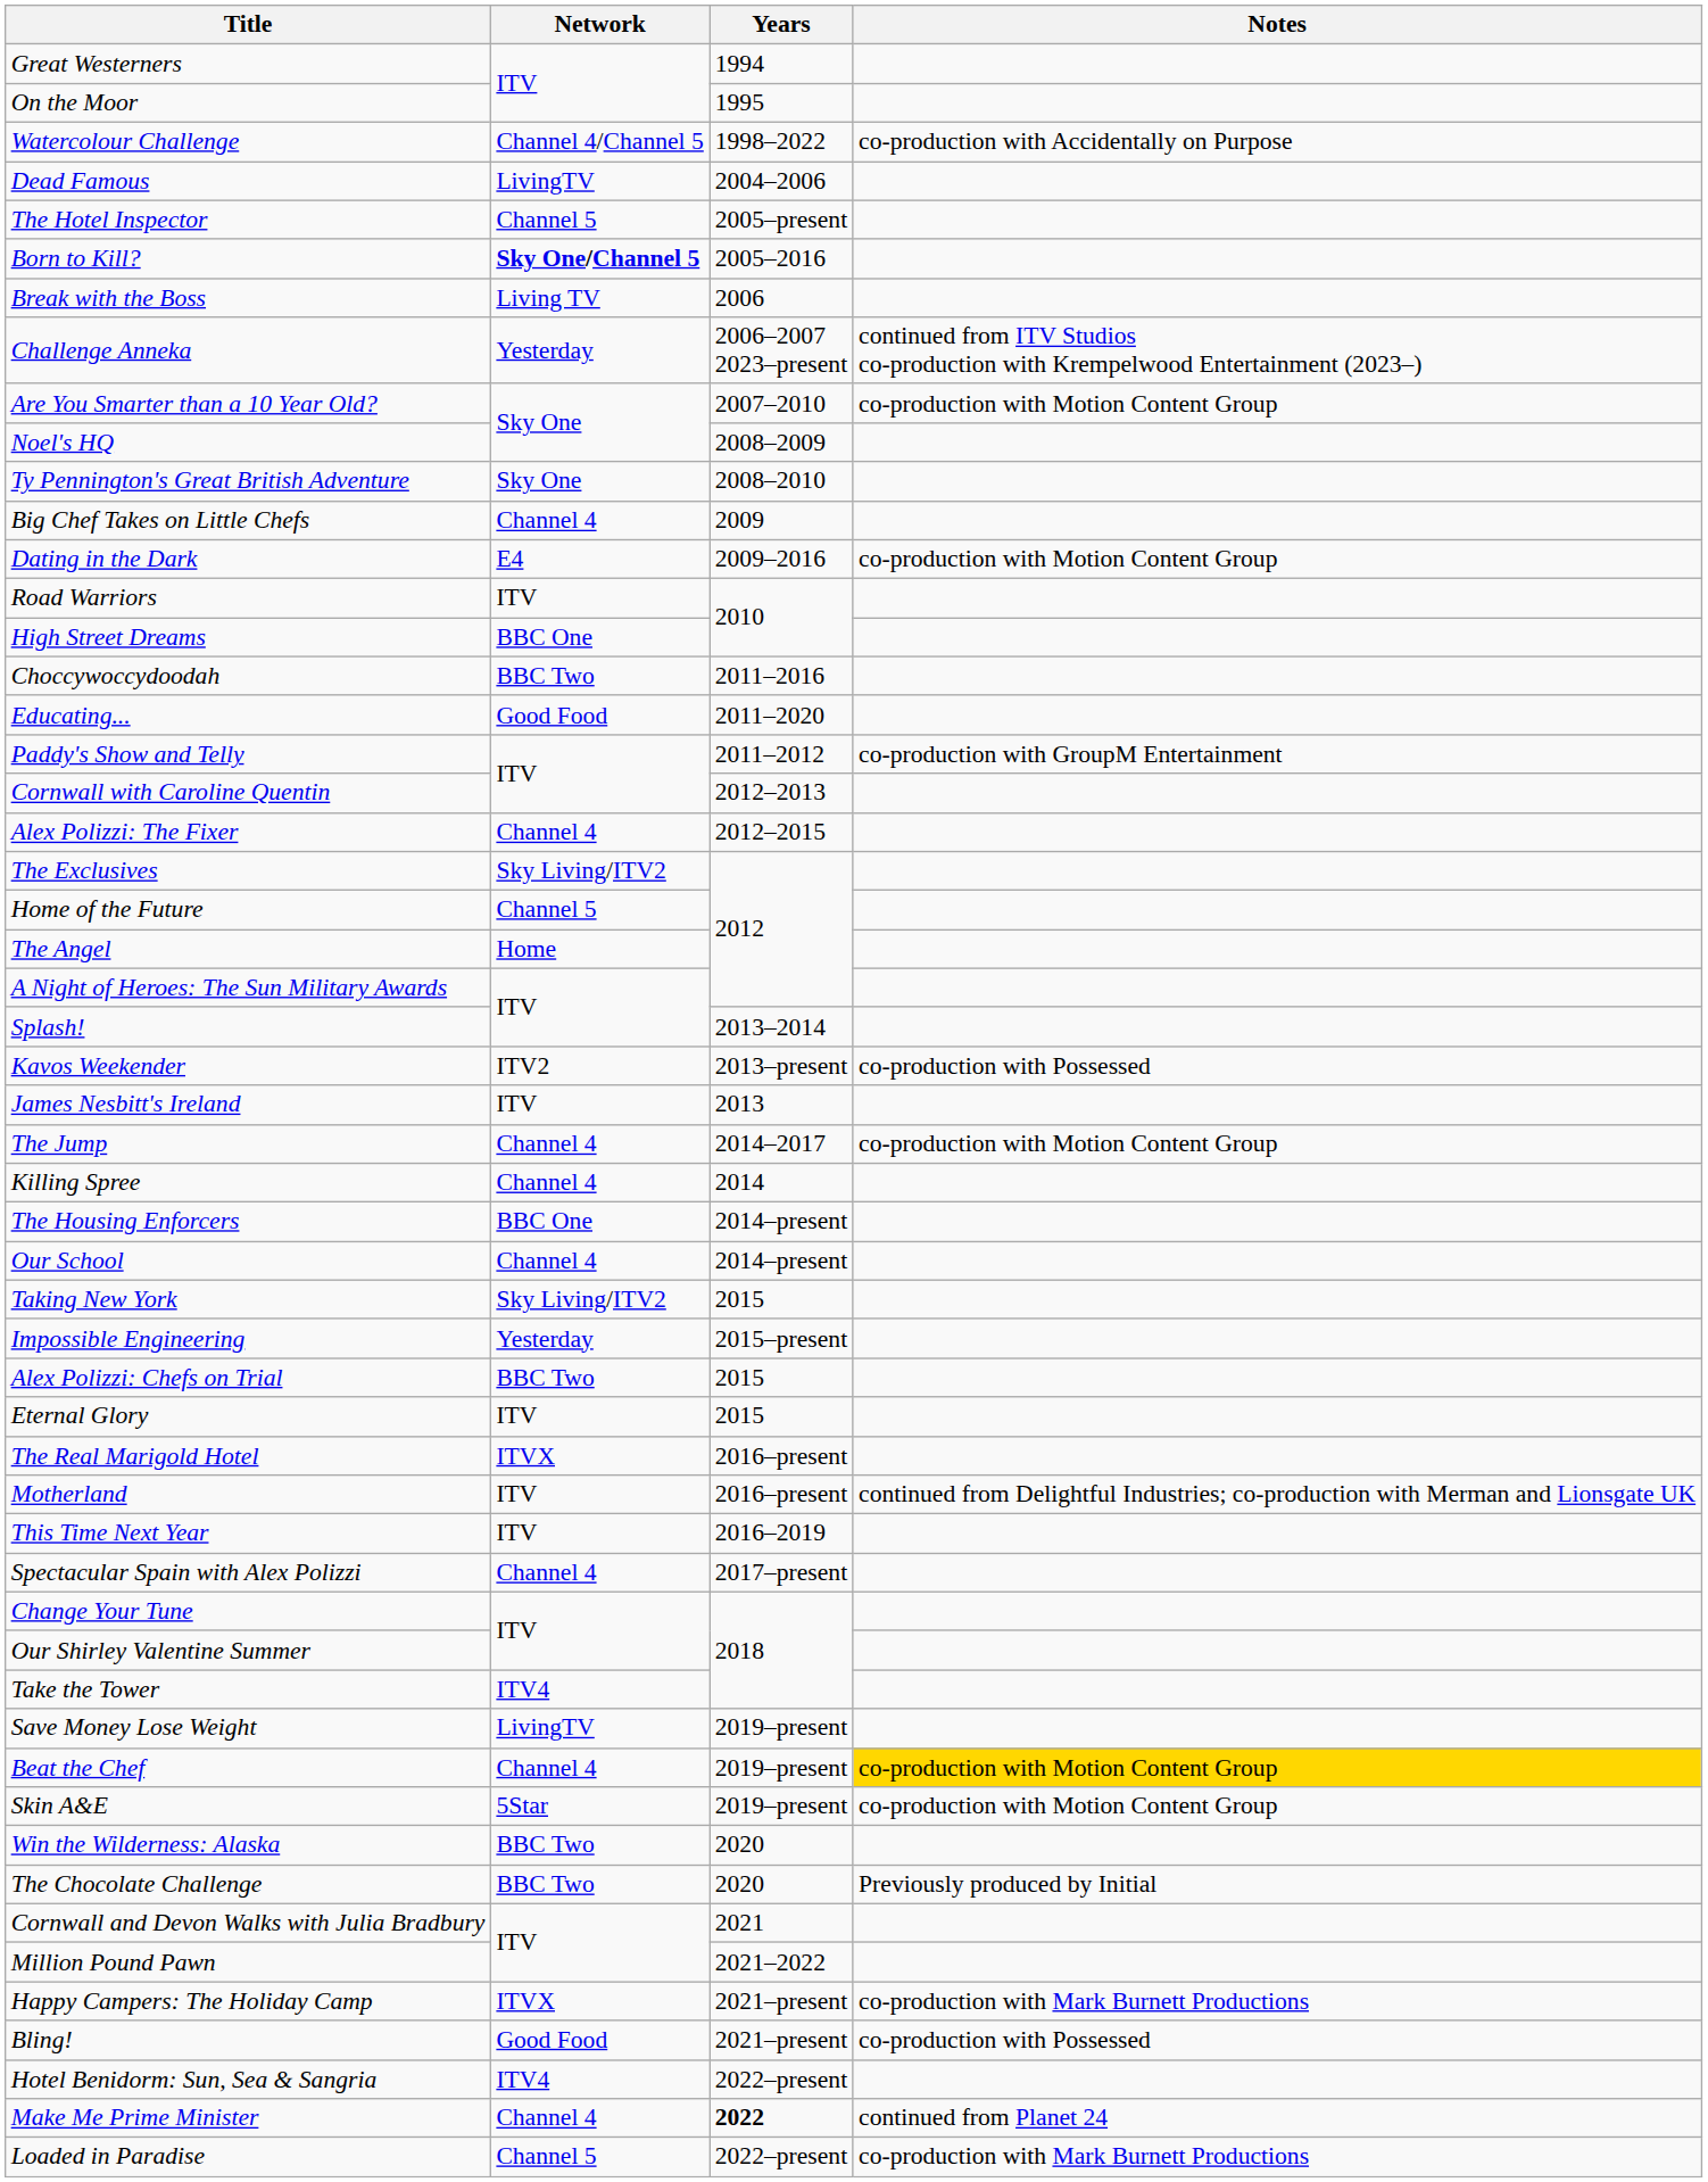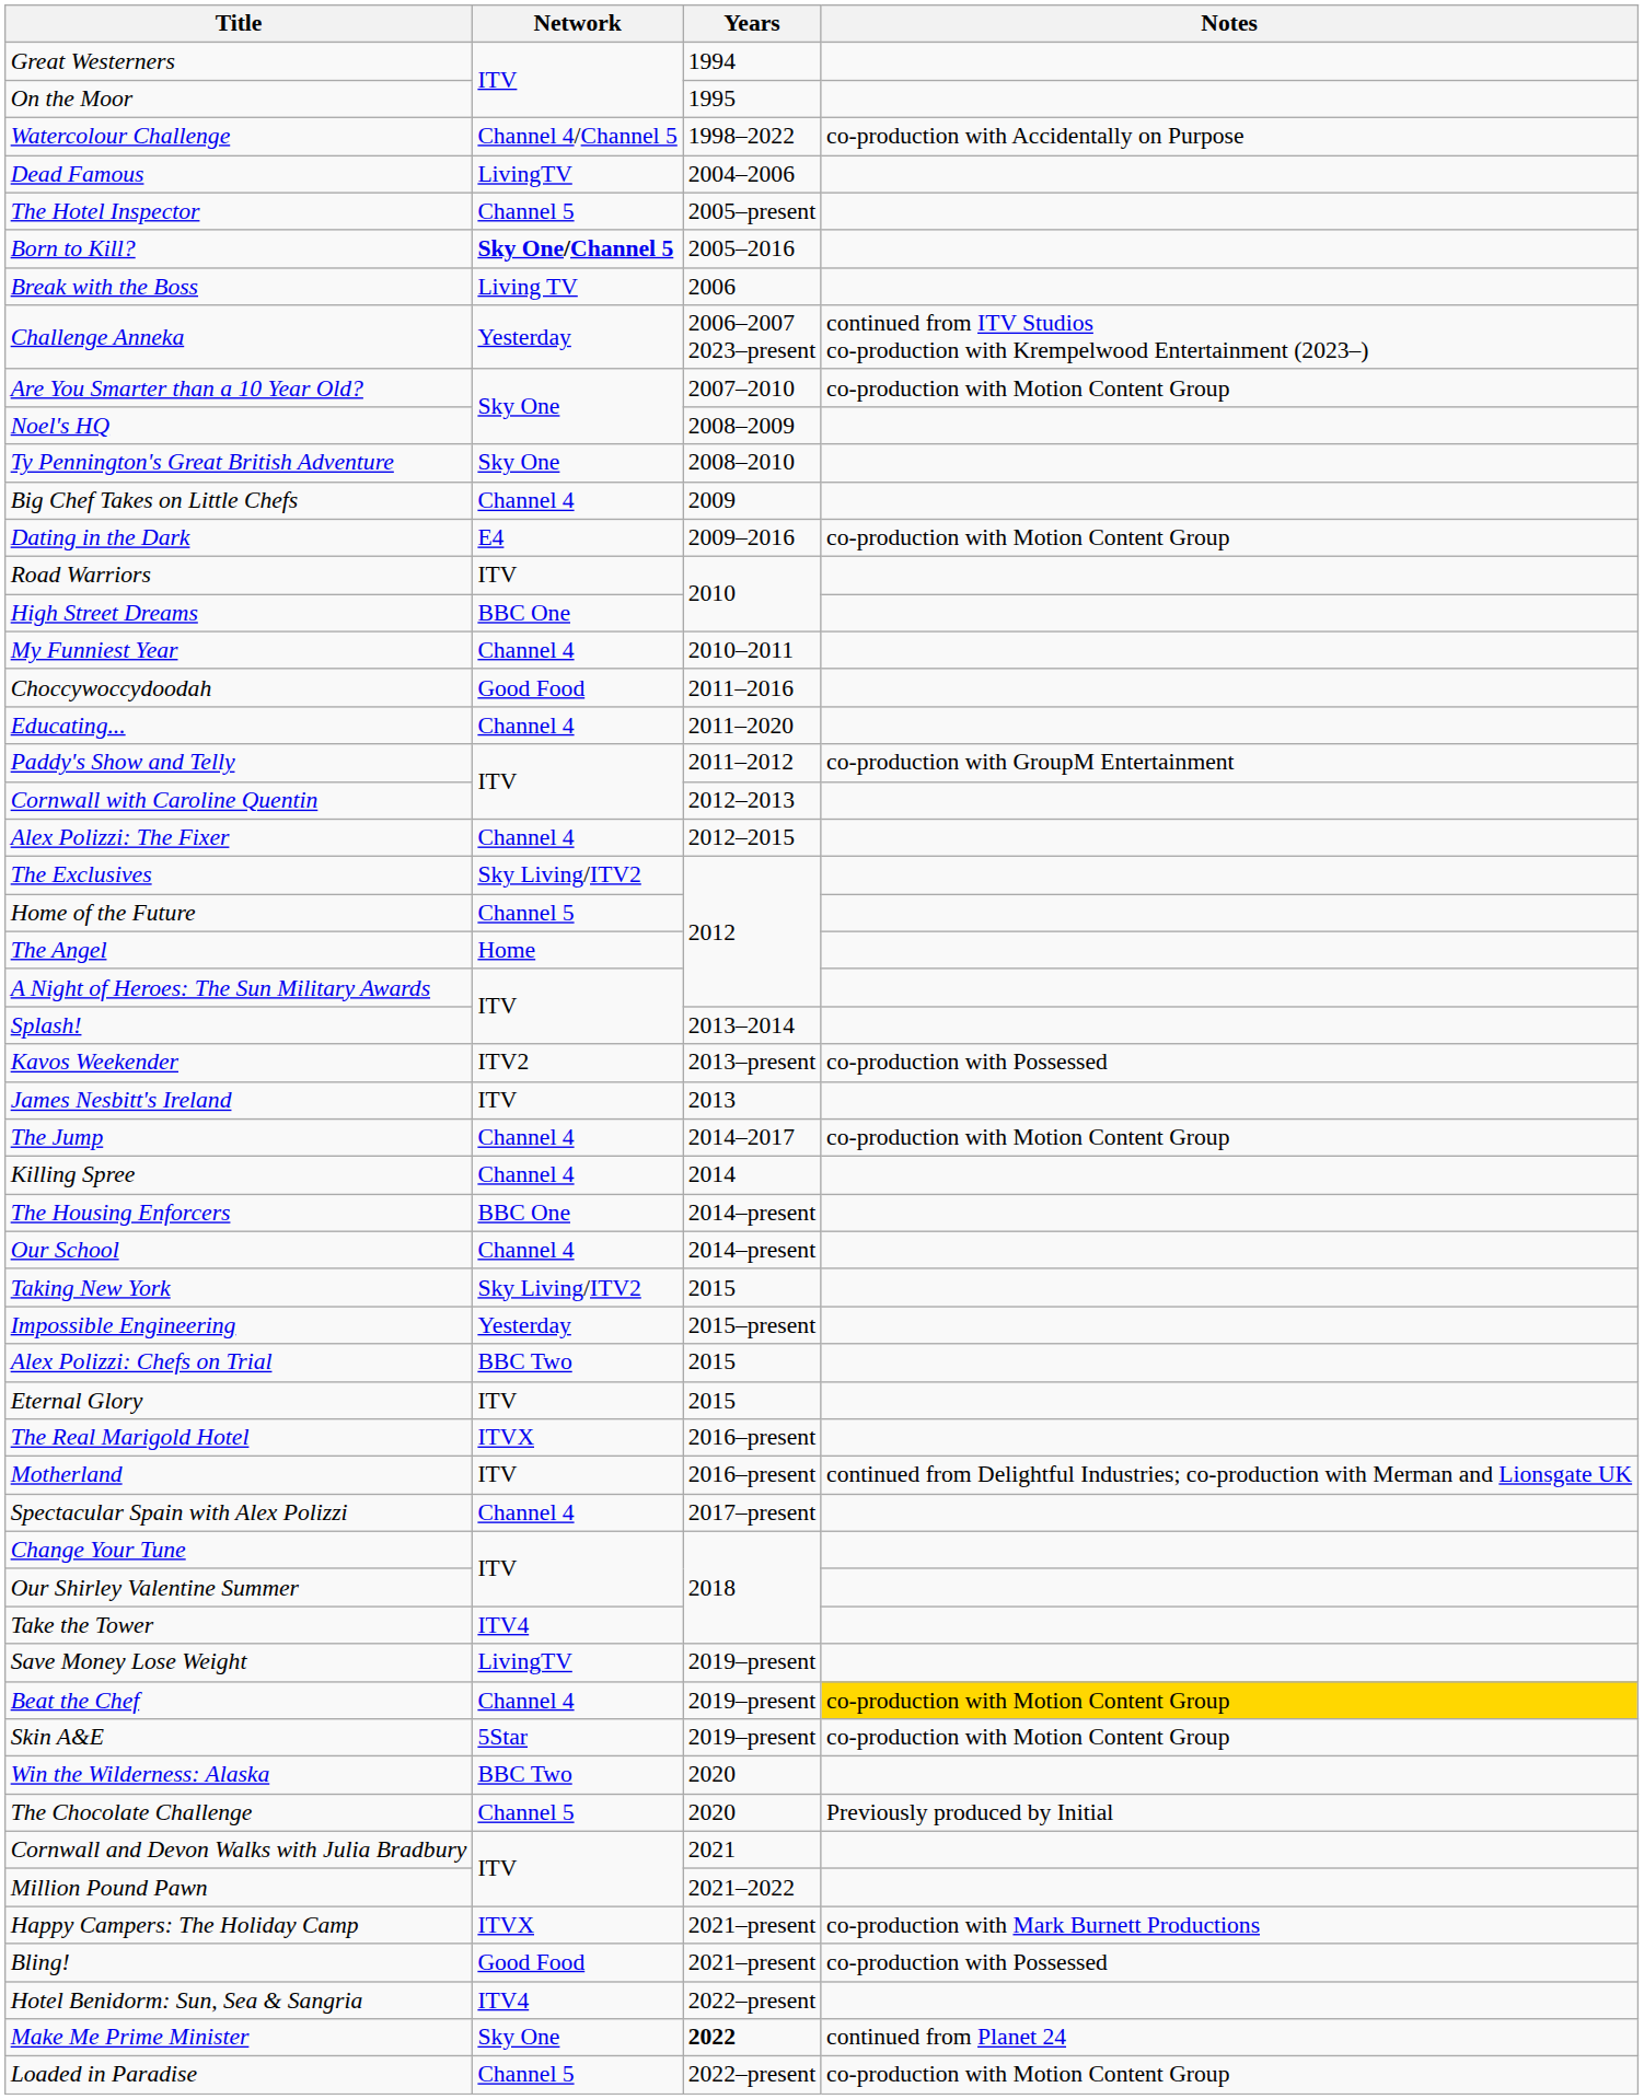+ row: My Funniest Year | Channel 4 | 2010–2011
Choccywoccydoodah | Network: BBC Two -> Good Food
Educating... | Network: Good Food -> Channel 4
- row: This Time Next Year | ITV | 2016–2019
The Chocolate Challenge | Network: BBC Two -> Channel 5
Make Me Prime Minister | Network: Channel 4 -> Sky One
Loaded in Paradise | Notes: co-production with Mark Burnett Productions -> co-production with Motion Content Group
